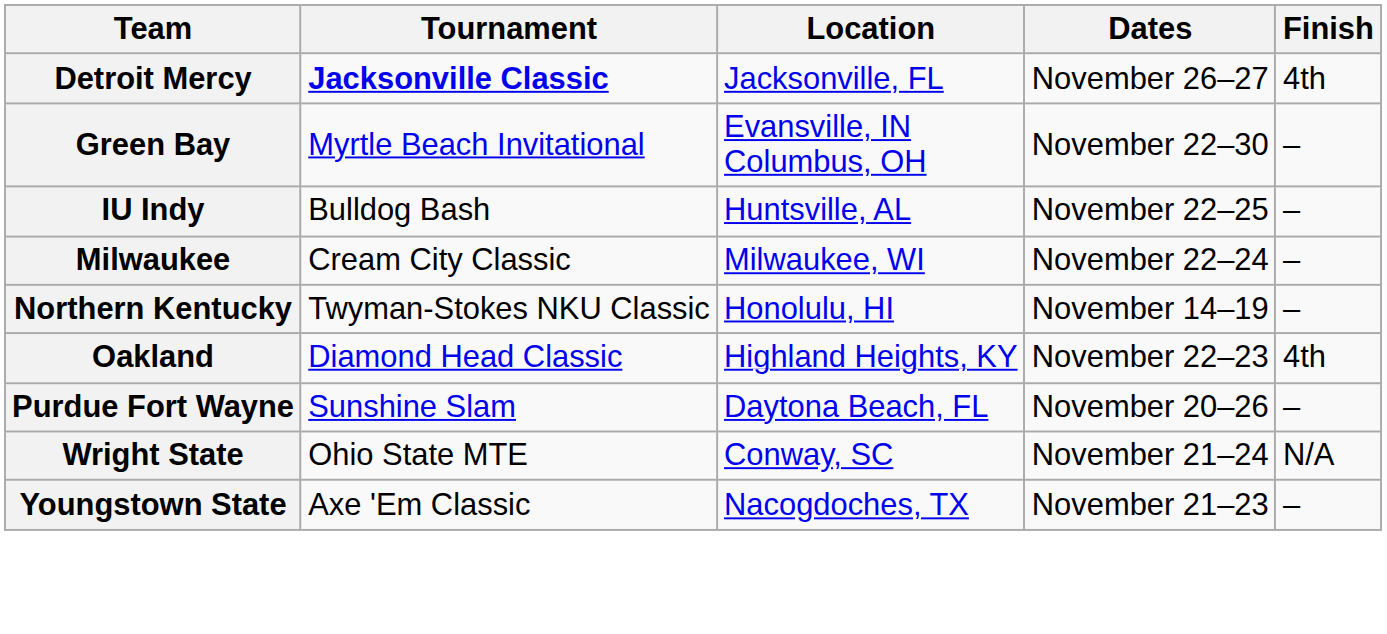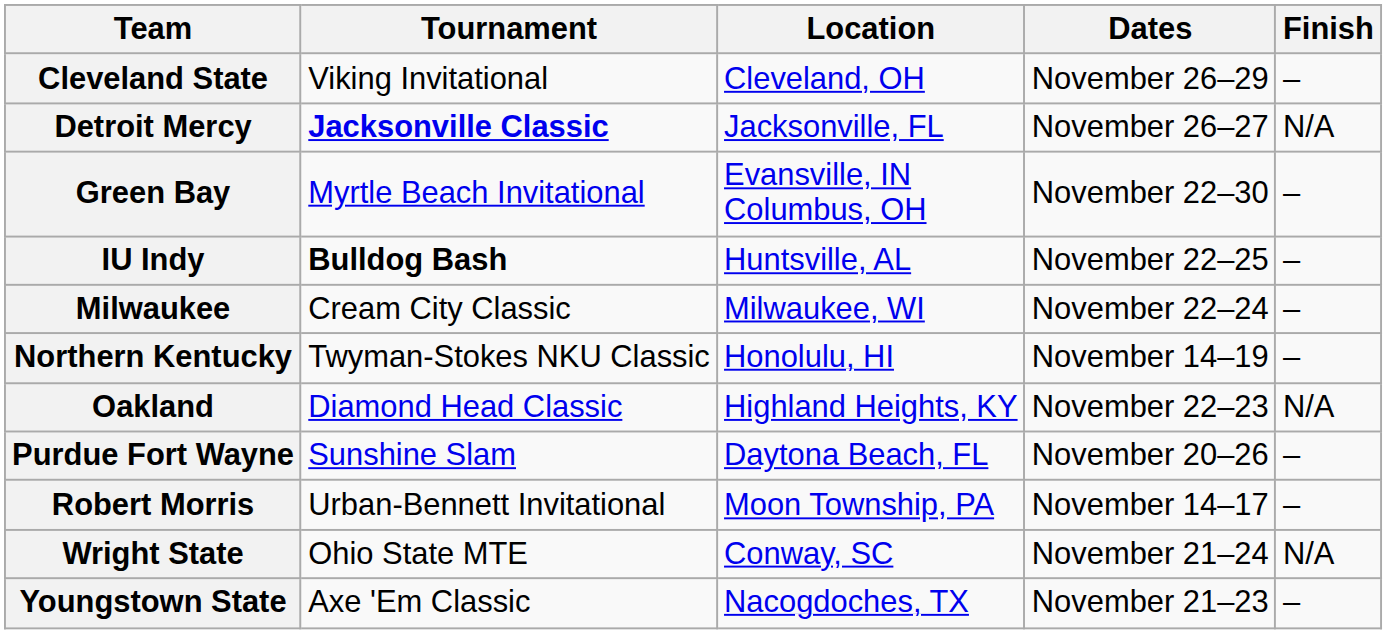+ row: Cleveland State | Viking Invitational | Cleveland, OH | November 26–29 | –
Detroit Mercy | Finish: 4th -> N/A
IU Indy | Tournament: normal -> bold
Oakland | Finish: 4th -> N/A
+ row: Robert Morris | Urban-Bennett Invitational | Moon Township, PA | November 14–17 | –
